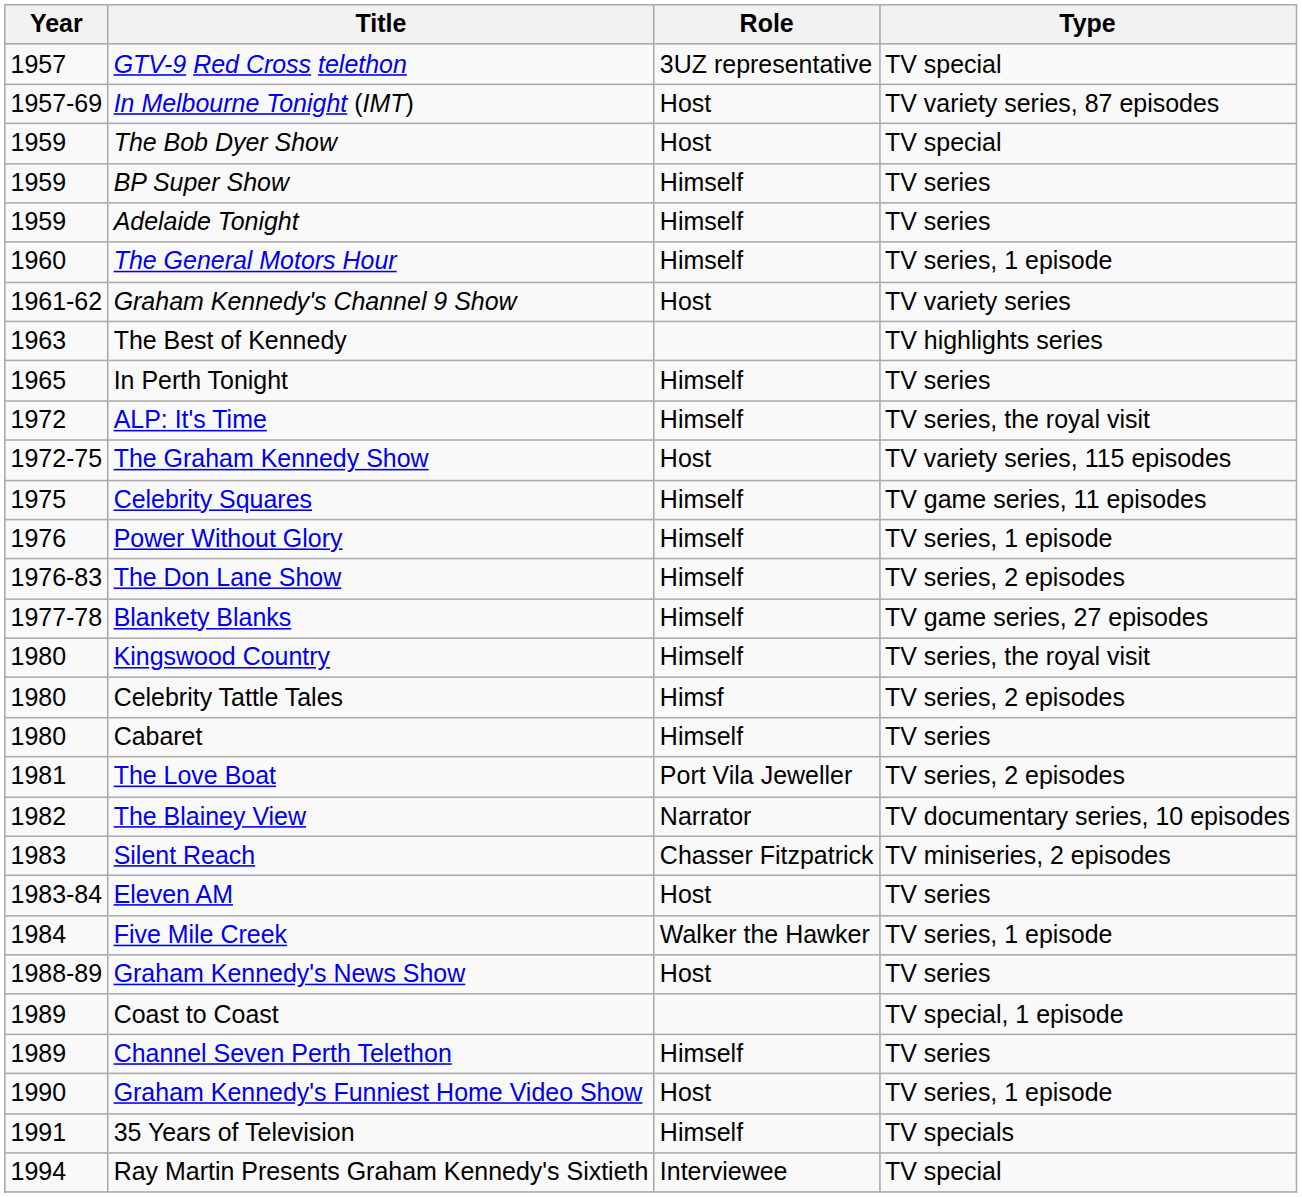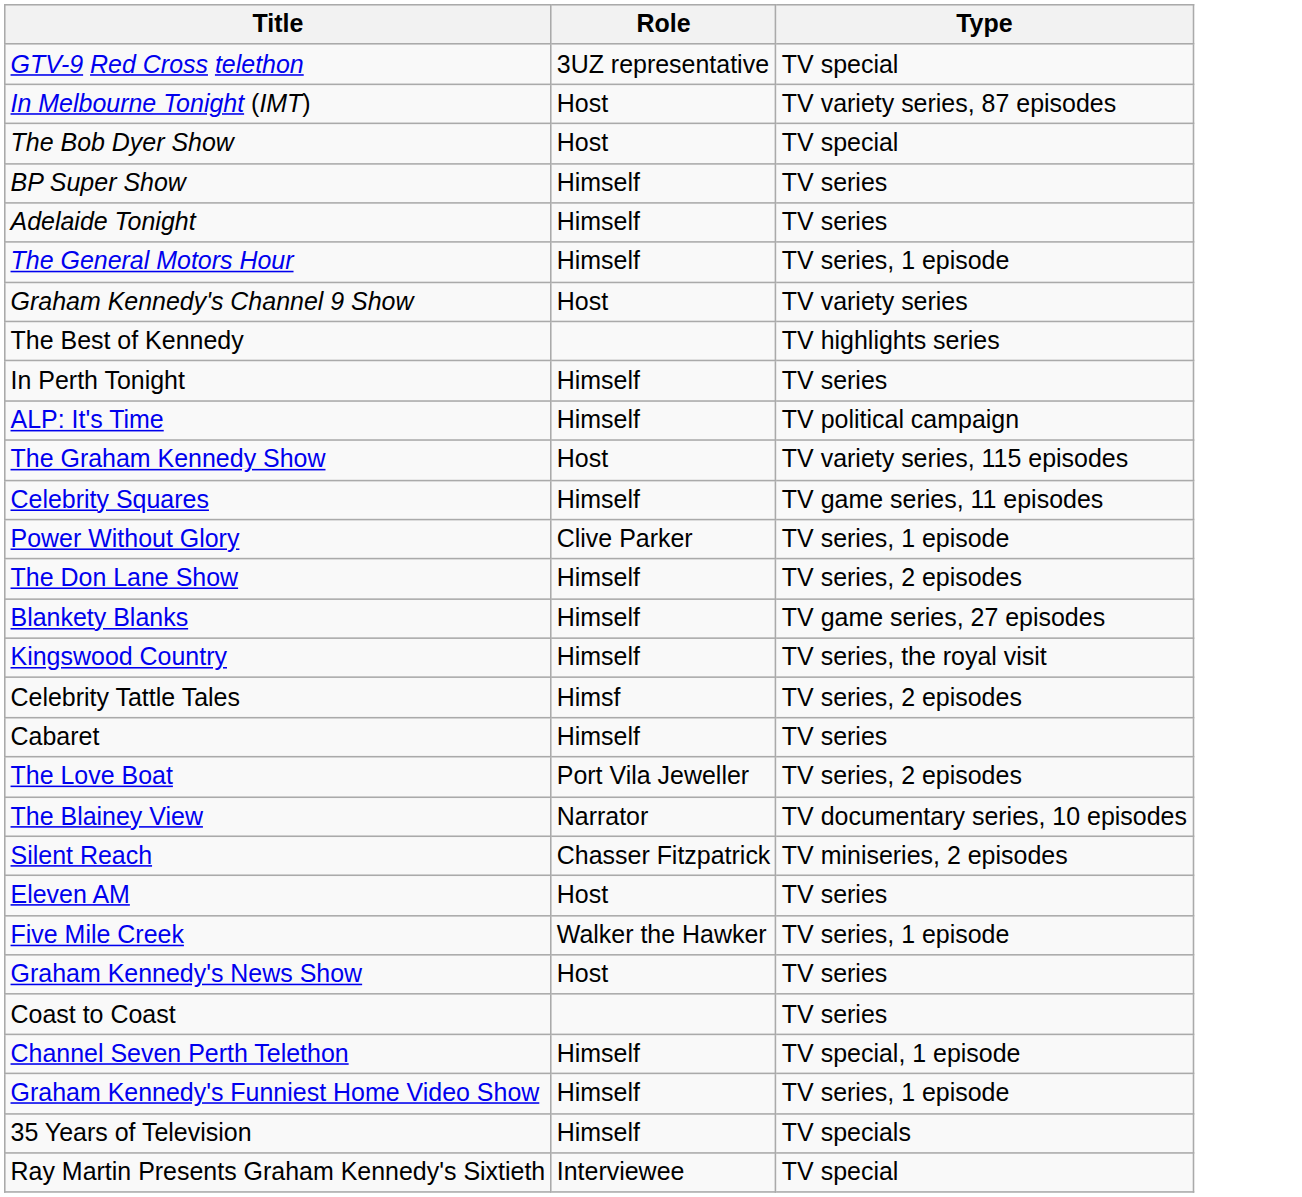- column: Year | 1957 | 1957-69 | 1959 | 1959 | 1959 | 1960 | 1961-62 | 1963 | 1965 | 1972 | 1972-75 | 1975 | 1976 | 1976-83 | 1977-78 | 1980 | 1980 | 1980 | 1981 | 1982 | 1983 | 1983-84 | 1984 | 1988-89 | 1989 | 1989 | 1990 | 1991 | 1994
ALP: It's Time | Type: TV series, the royal visit -> TV political campaign
Power Without Glory | Role: Himself -> Clive Parker
Coast to Coast | Type: TV special, 1 episode -> TV series
Channel Seven Perth Telethon | Type: TV series -> TV special, 1 episode
Graham Kennedy's Funniest Home Video Show | Role: Host -> Himself
